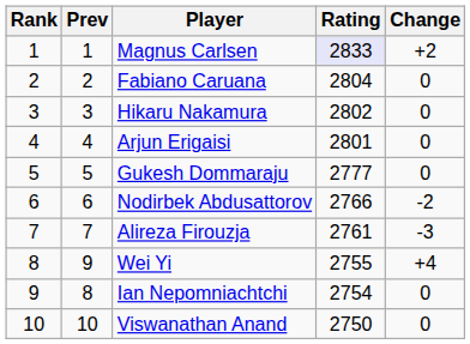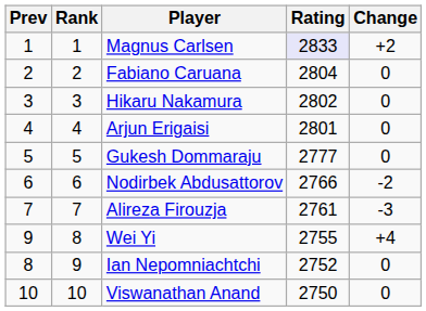columns swapped: Rank <-> Prev
Ian Nepomniachtchi | Rating: 2754 -> 2752
